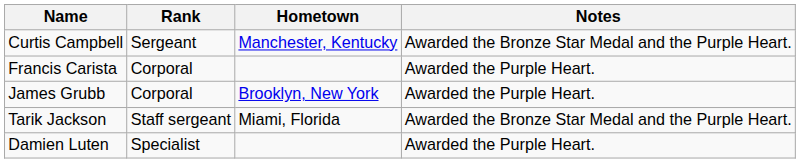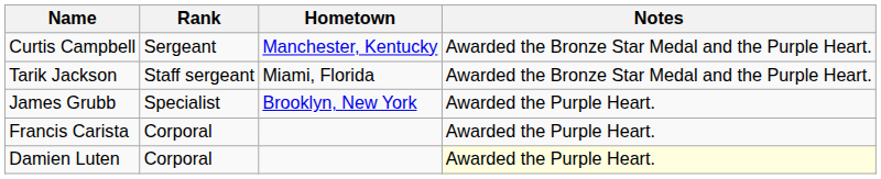rows swapped: Francis Carista <-> Tarik Jackson
James Grubb | Rank: Corporal -> Specialist
Damien Luten | Rank: Specialist -> Corporal
Damien Luten | Notes: no background -> lightyellow background
